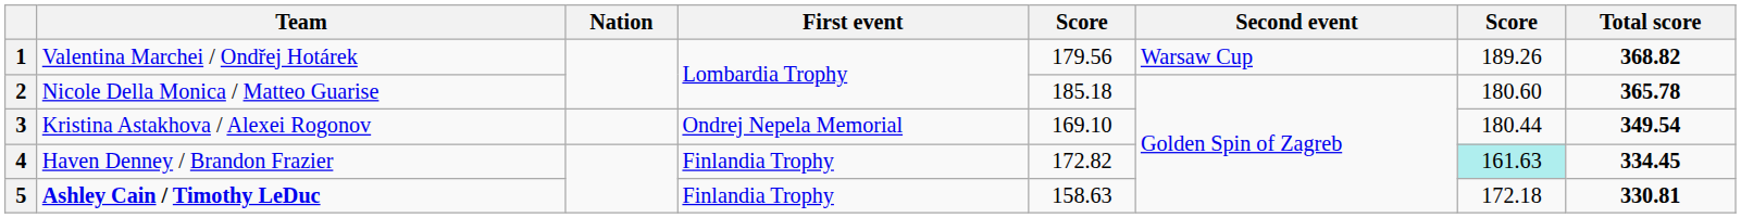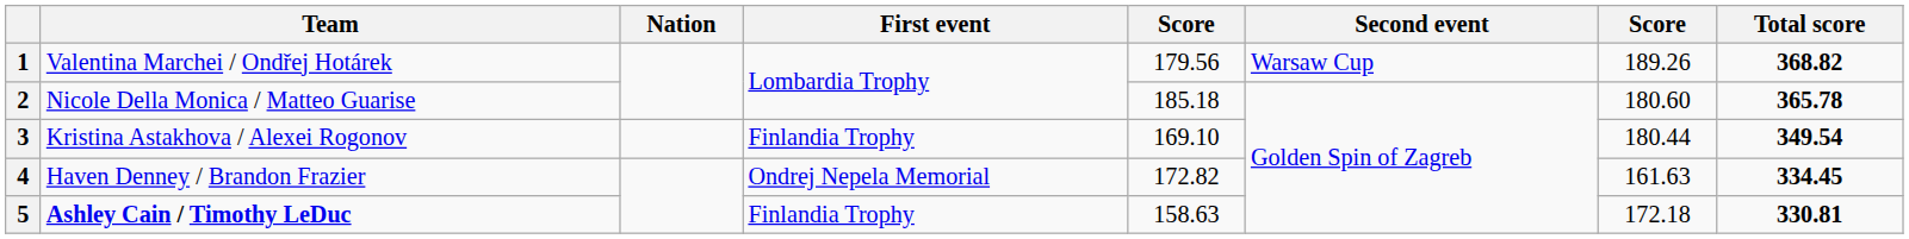3 | First event: Ondrej Nepela Memorial -> Finlandia Trophy
4 | First event: Finlandia Trophy -> Ondrej Nepela Memorial
4 | column 7: paleturquoise background -> no background
